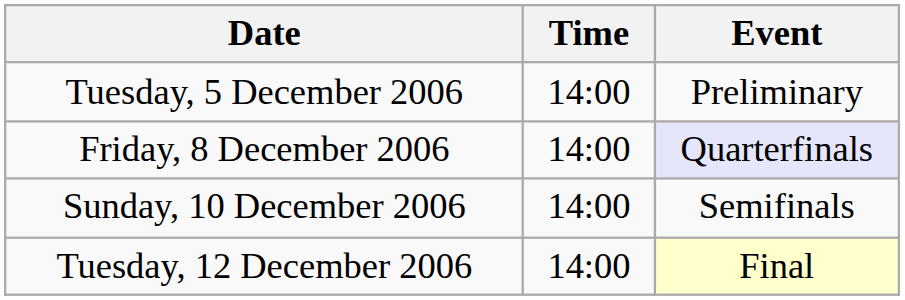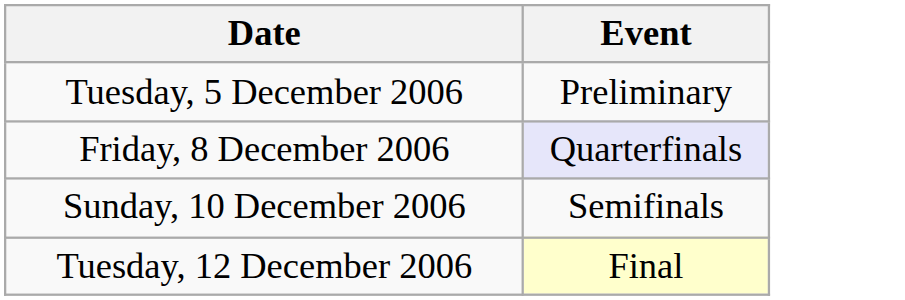- column: Time | 14:00 | 14:00 | 14:00 | 14:00
